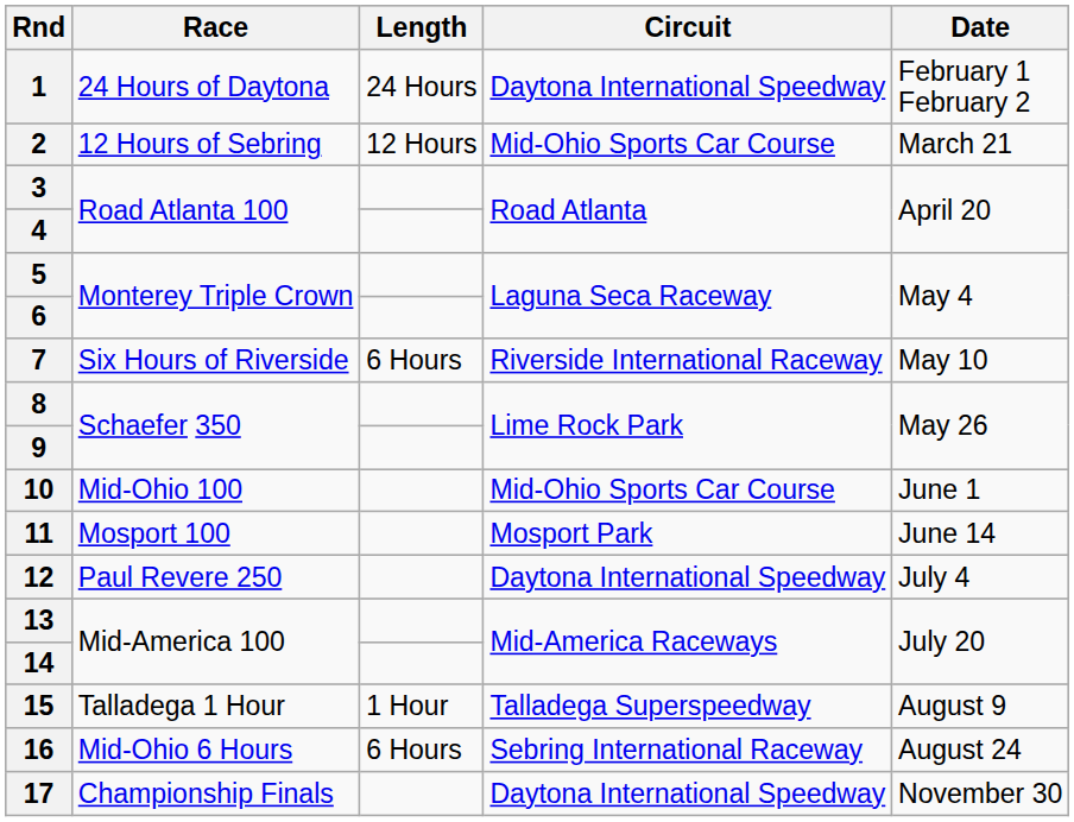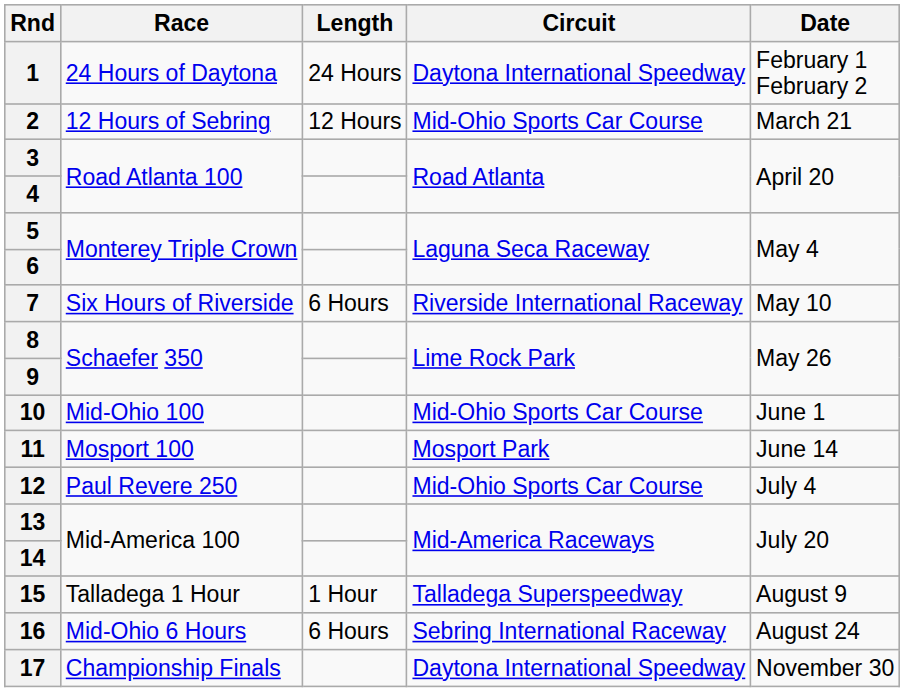12 | Circuit: Daytona International Speedway -> Mid-Ohio Sports Car Course
